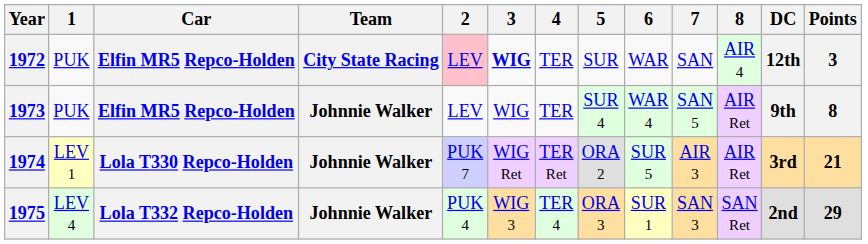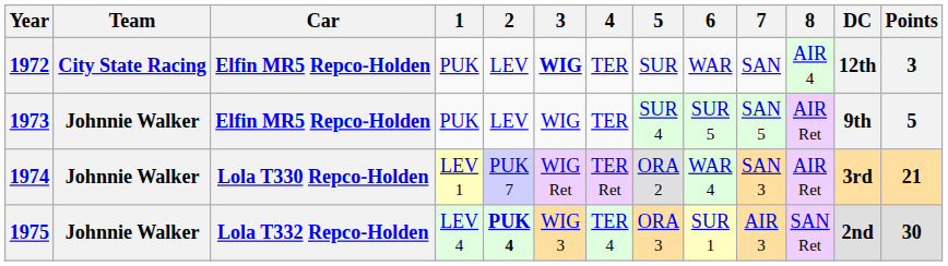columns swapped: Team <-> 1
1972 | 2: pink background -> no background
1973 | 6: WAR 4 -> SUR 5
1973 | Points: 8 -> 5
1974 | 6: SUR 5 -> WAR 4
1974 | 7: AIR 3 -> SAN 3
1975 | 2: normal -> bold
1975 | 7: SAN 3 -> AIR 3
1975 | Points: 29 -> 30
